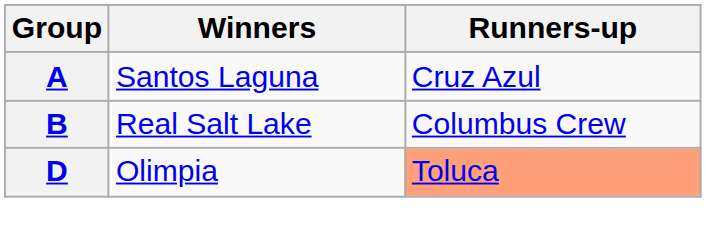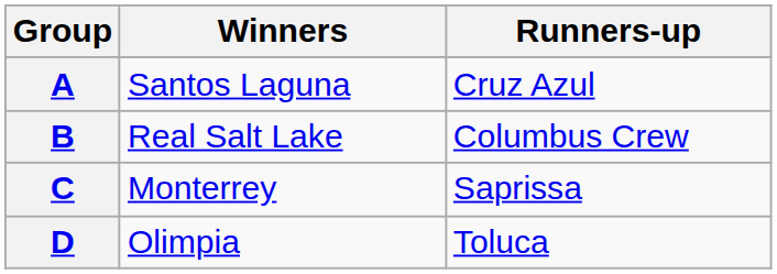+ row: C | Monterrey | Saprissa
D | Runners-up: lightsalmon background -> no background
